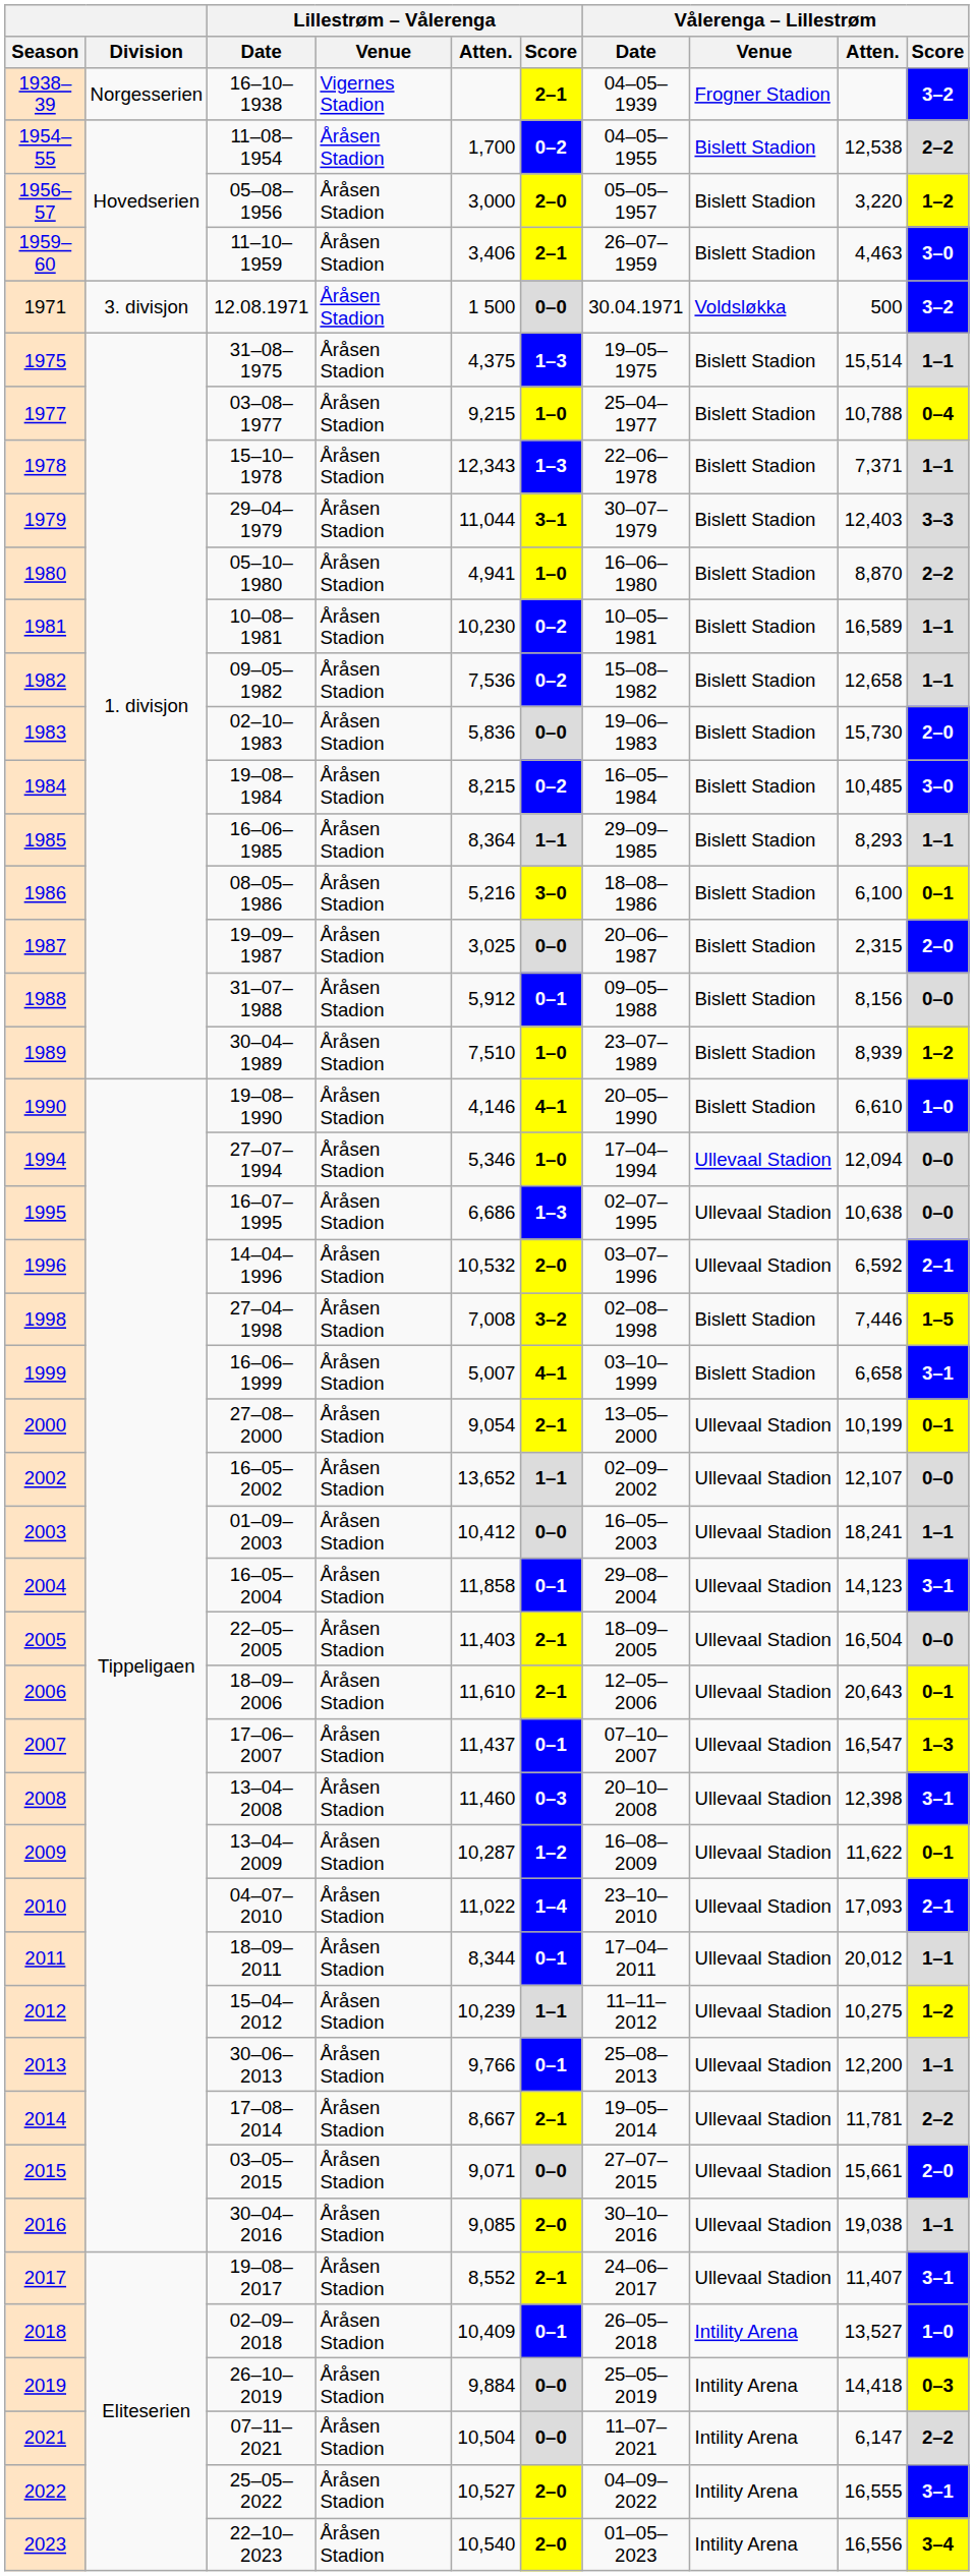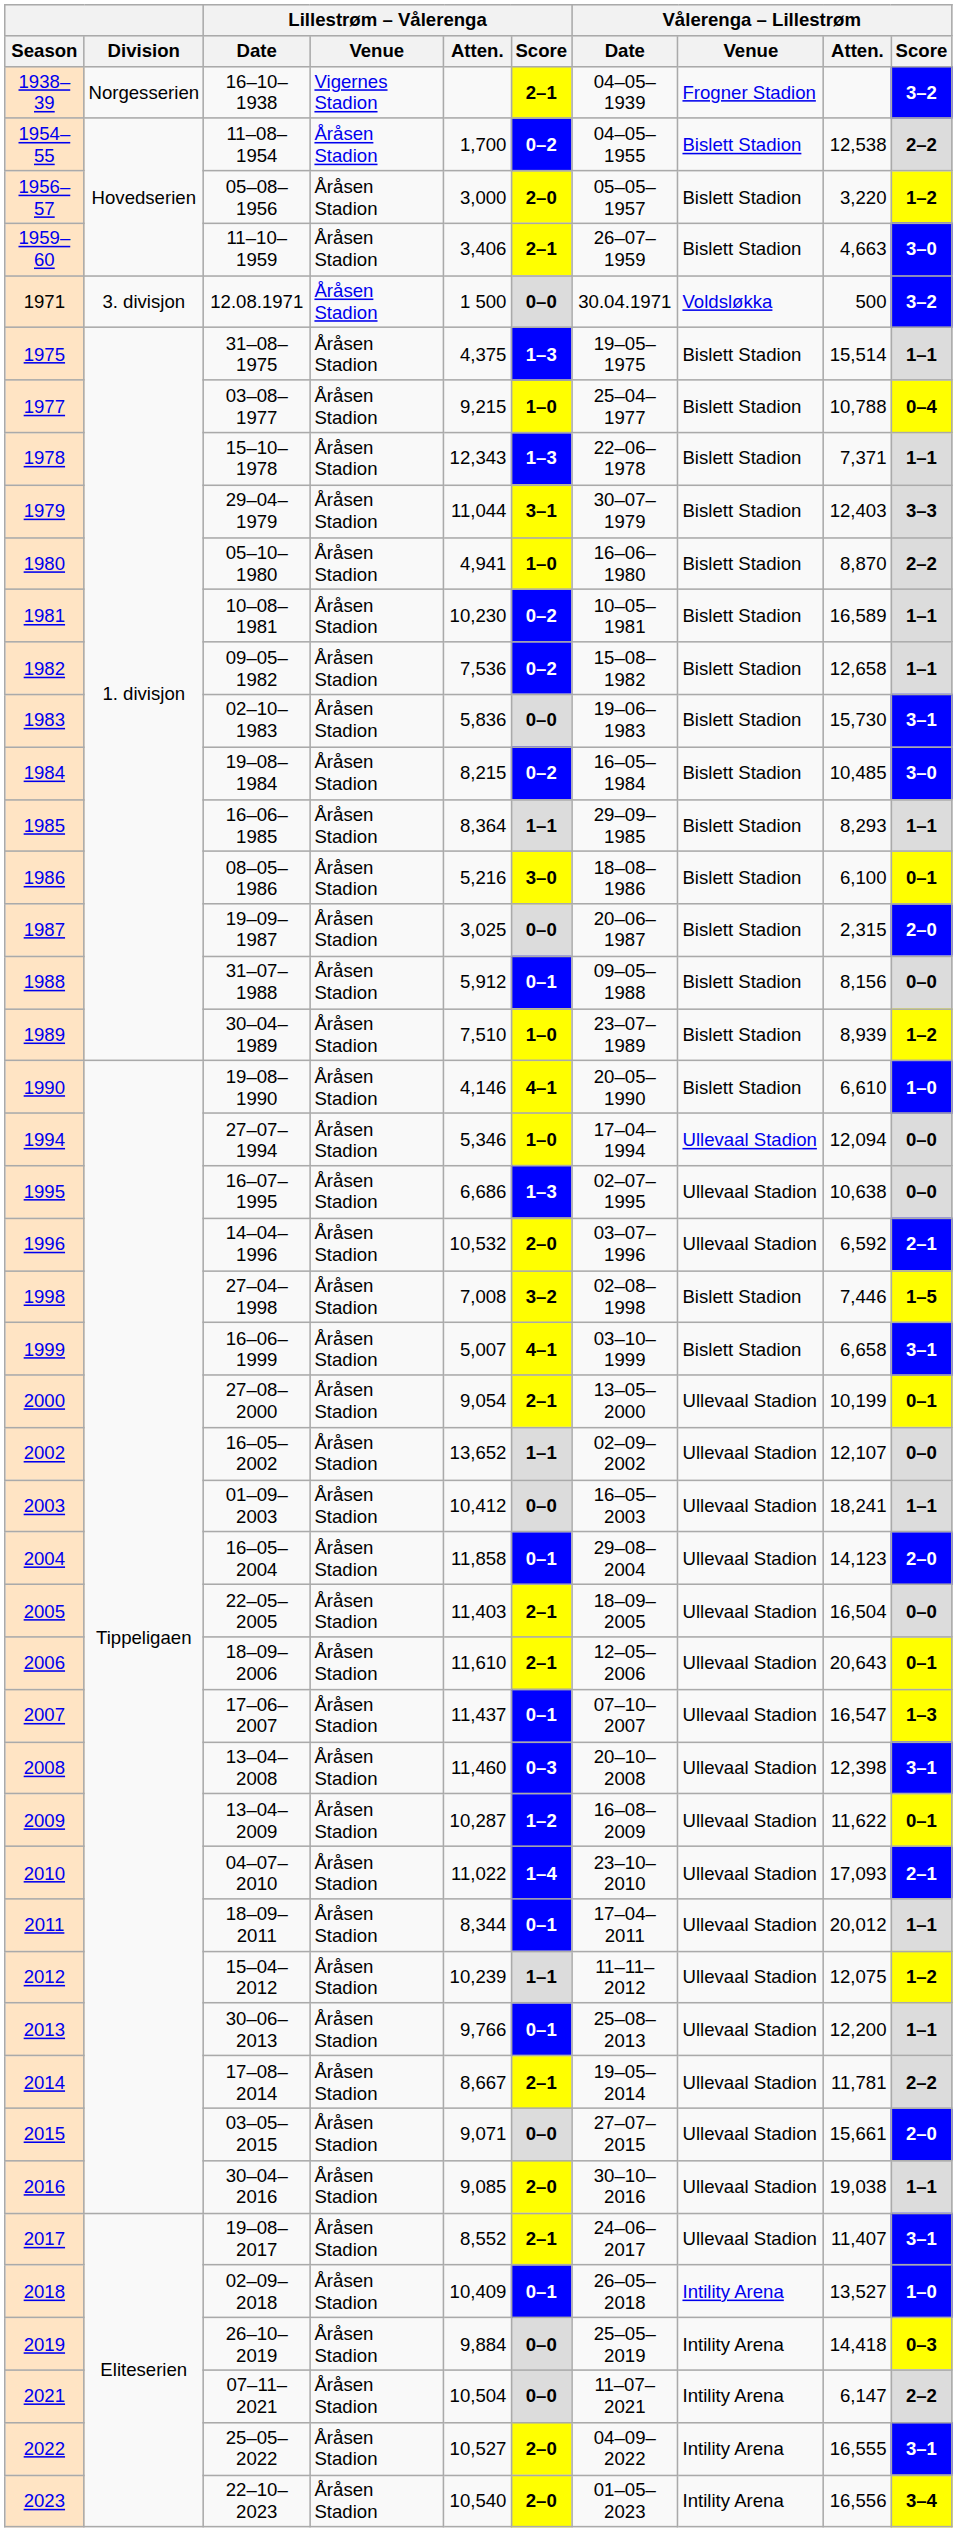1959–60 | Vålerenga – Lillestrøm / Atten.: 4,463 -> 4,663
1983 | Vålerenga – Lillestrøm / Score: 2–0 -> 3–1
2004 | Vålerenga – Lillestrøm / Score: 3–1 -> 2–0
2012 | Vålerenga – Lillestrøm / Atten.: 10,275 -> 12,075
